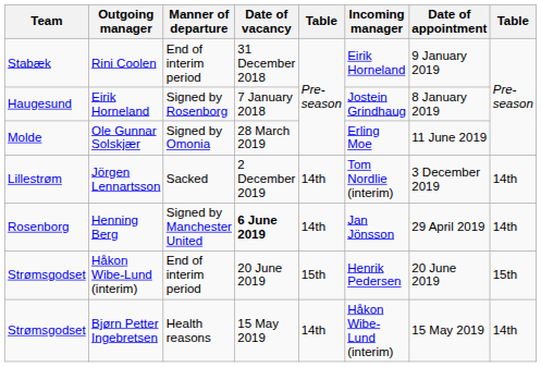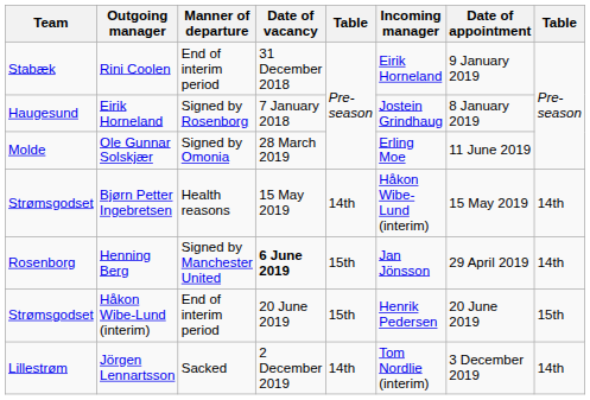rows swapped: Bjørn Petter Ingebretsen <-> Jörgen Lennartsson
Henning Berg | column 5: 14th -> 15th
